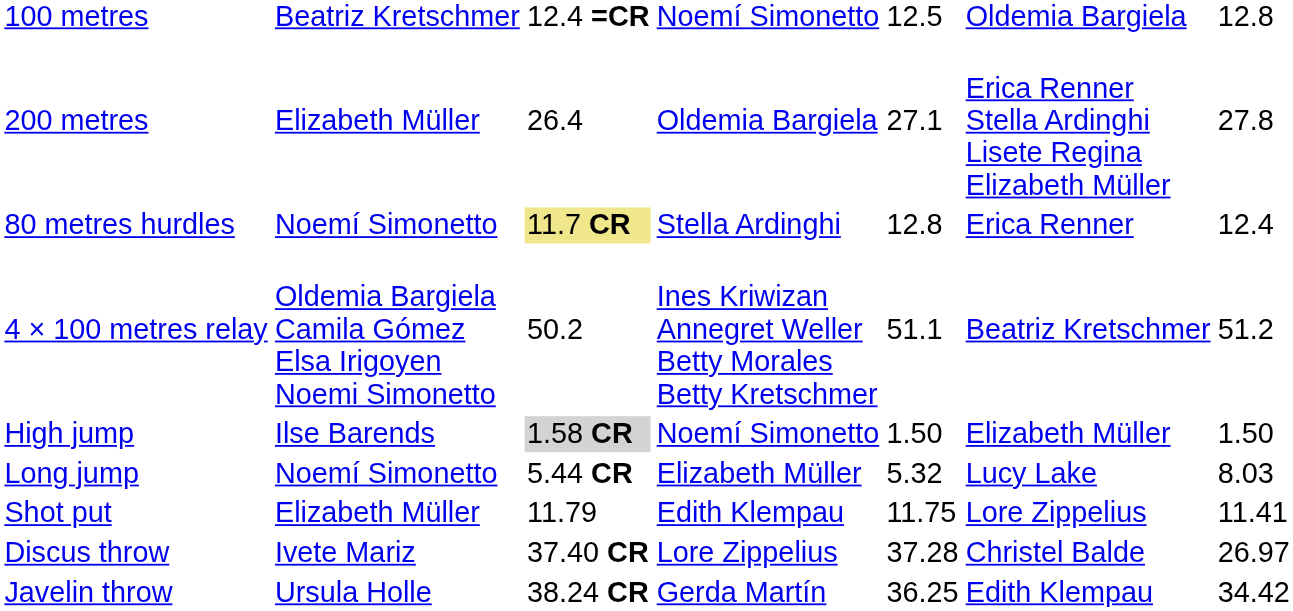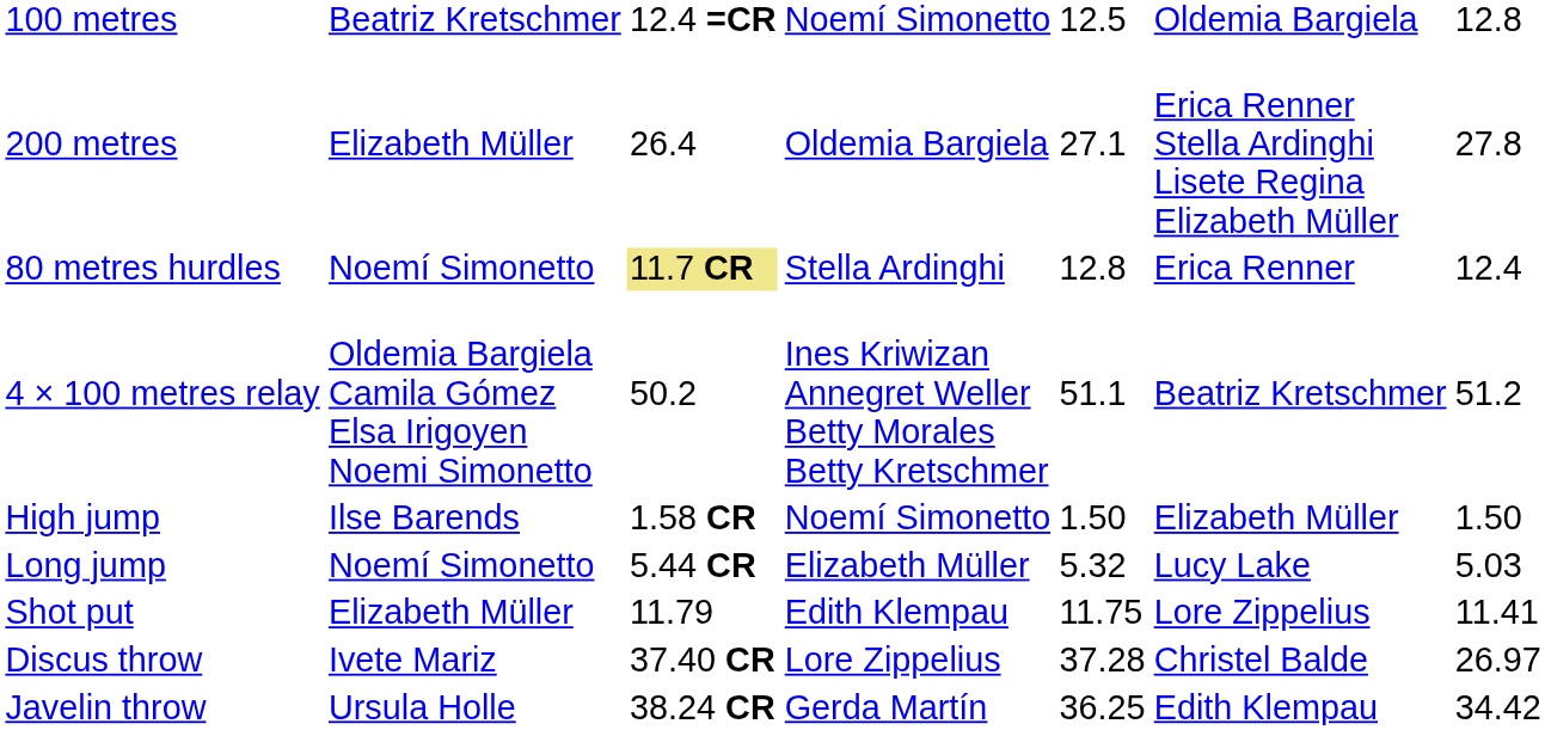High jump | column 3: lightgrey background -> no background
Long jump | column 7: 8.03 -> 5.03
